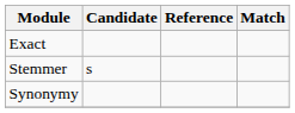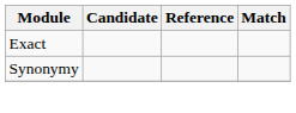- row: Stemmer | s
